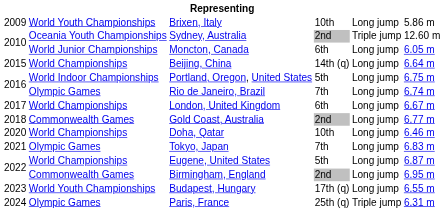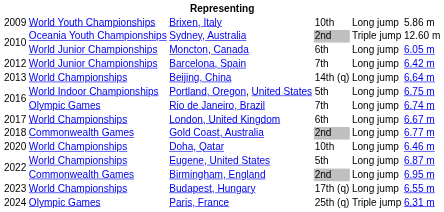+ row: 2012 | World Junior Championships | Barcelona, Spain | 7th | Long jump | 6.42 m
Beijing, China | column 1: 2015 -> 2013
- row: 2021 | Olympic Games | Tokyo, Japan | 7th | Long jump | 6.83 m
Budapest, Hungary | column 2: World Youth Championships -> World Championships
